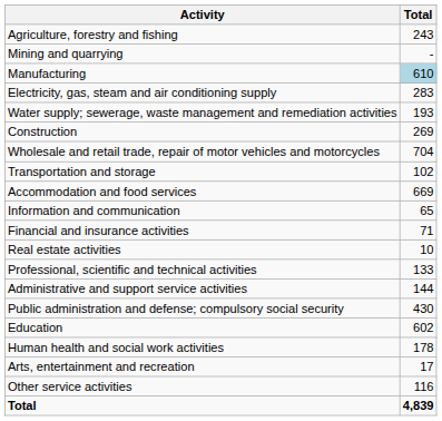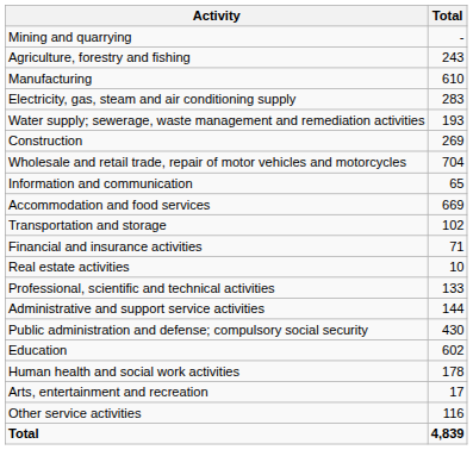rows swapped: Agriculture, forestry and fishing <-> Mining and quarrying
Manufacturing | Total: lightblue background -> no background
rows swapped: Transportation and storage <-> Information and communication
